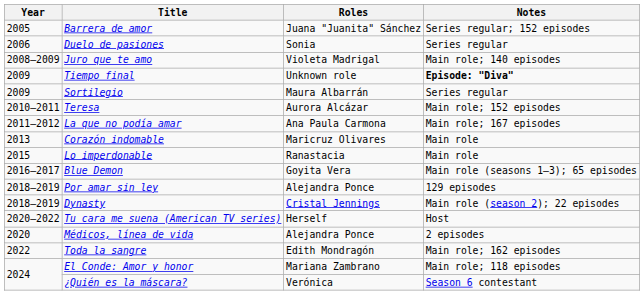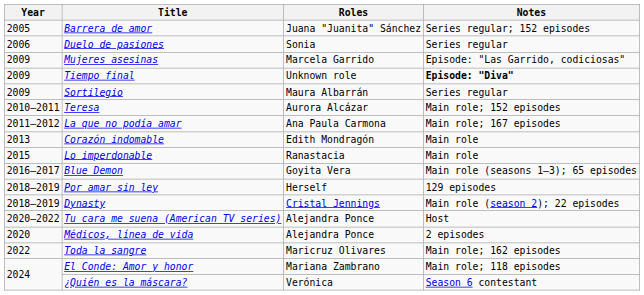- row: 2008–2009 | Juro que te amo | Violeta Madrigal | Main role; 140 episodes
+ row: 2009 | Mujeres asesinas | Marcela Garrido | Episode: "Las Garrido, codiciosas"
Corazón indomable | Roles: Maricruz Olivares -> Edith Mondragón
Por amar sin ley | Roles: Alejandra Ponce -> Herself
Tu cara me suena (American TV series) | Roles: Herself -> Alejandra Ponce
Toda la sangre | Roles: Edith Mondragón -> Maricruz Olivares
